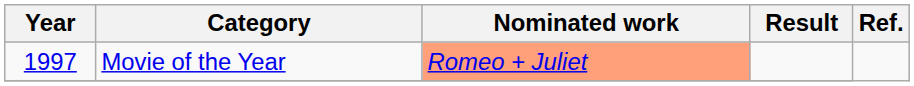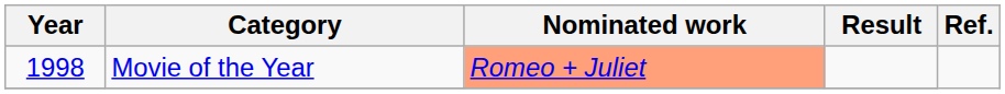Movie of the Year | Year: 1997 -> 1998
